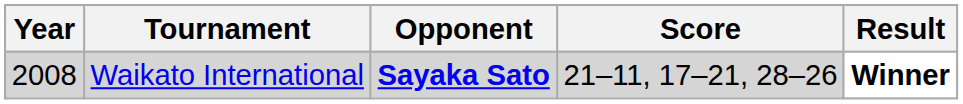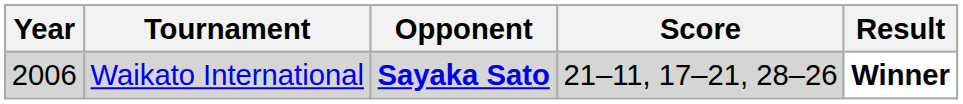Waikato International | Year: 2008 -> 2006
